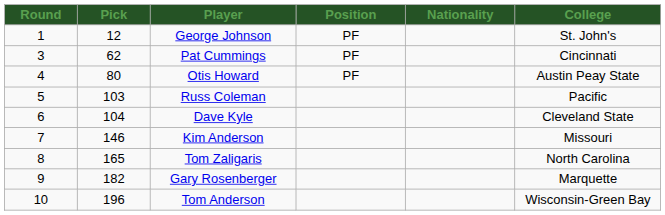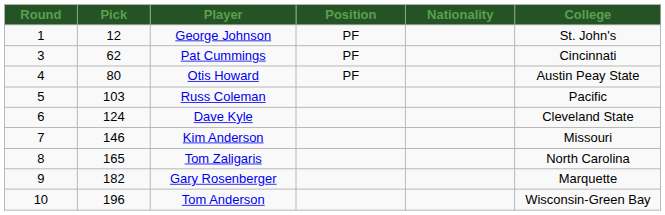Dave Kyle | Pick: 104 -> 124
